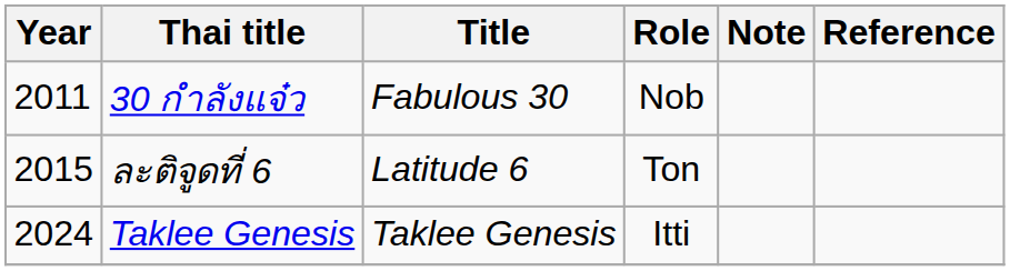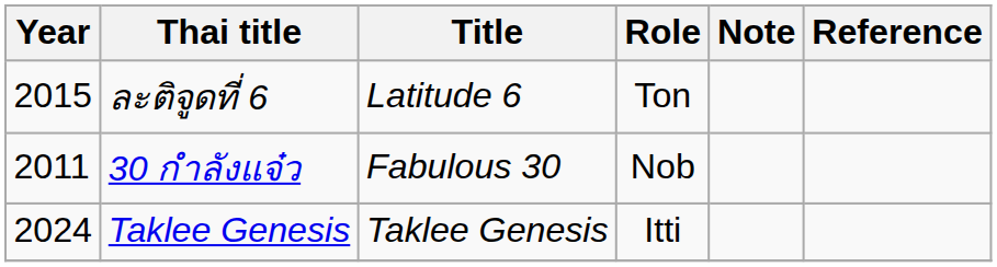rows swapped: 30 กำลังแจ๋ว <-> ละติจูดที่ 6
